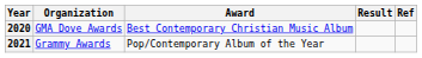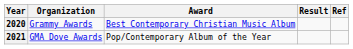2020 | Organization: GMA Dove Awards -> Grammy Awards
2021 | Organization: Grammy Awards -> GMA Dove Awards
